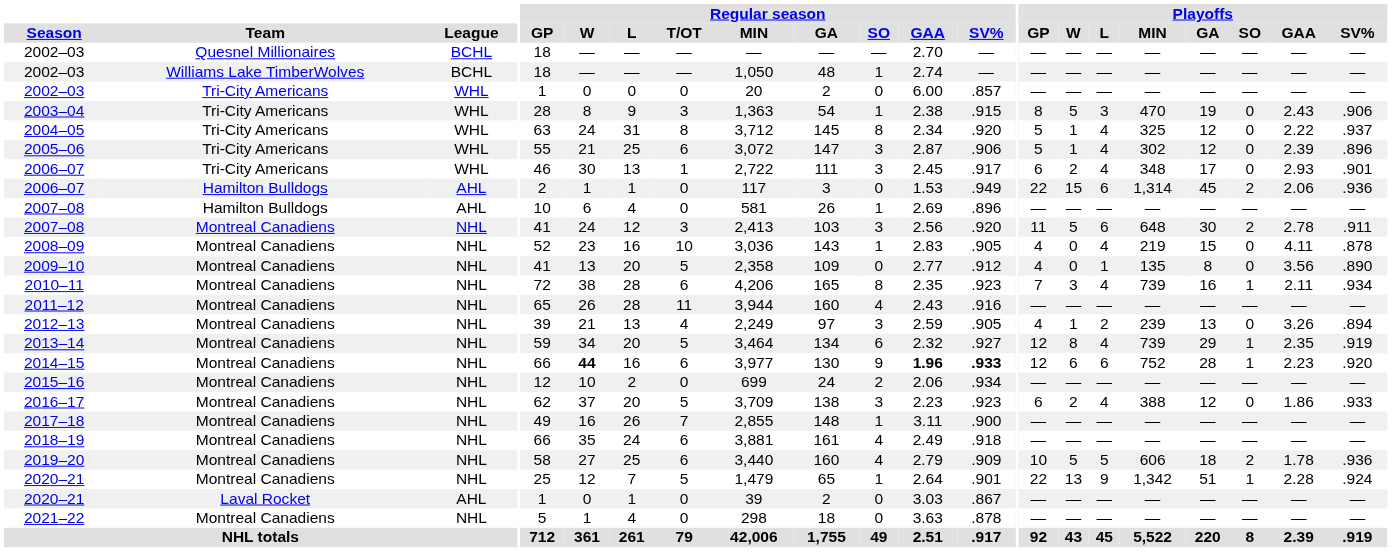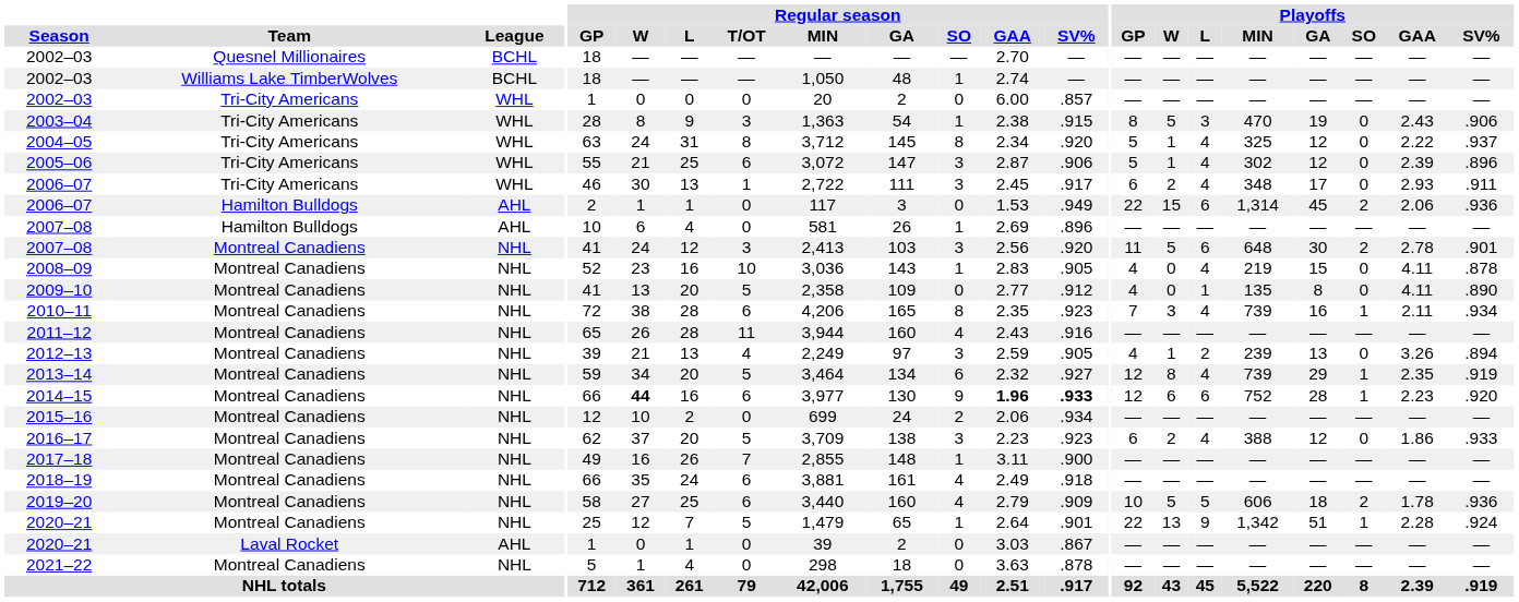2006–07 / Tri-City Americans | Playoffs / SV%: .901 -> .911
2007–08 / Montreal Canadiens | Playoffs / SV%: .911 -> .901
2009–10 | Playoffs / GAA: 3.56 -> 4.11
